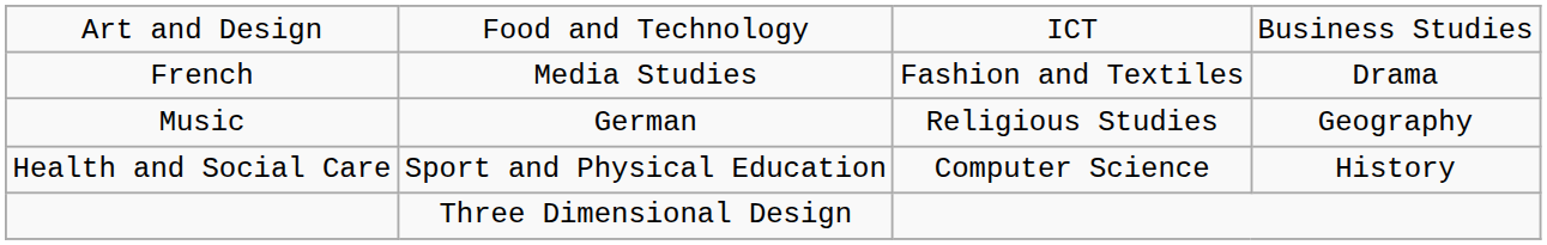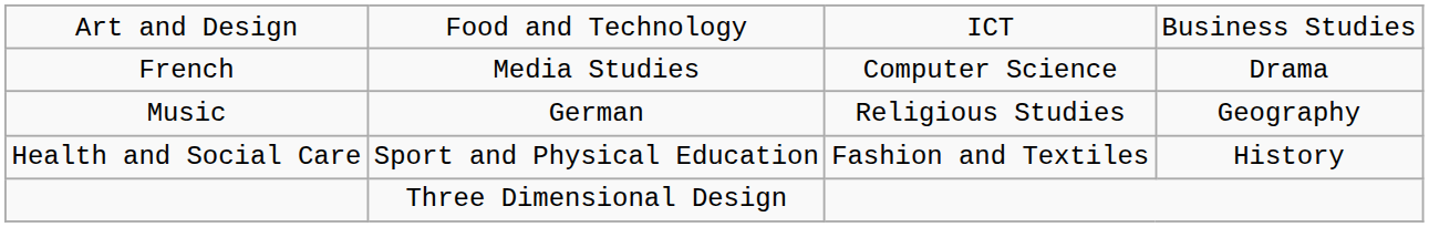French | column 3: Fashion and Textiles -> Computer Science
Health and Social Care | column 3: Computer Science -> Fashion and Textiles
